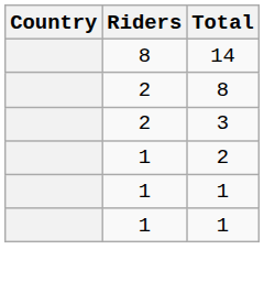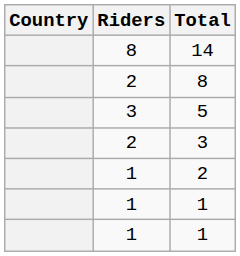+ row: 3 | 5
